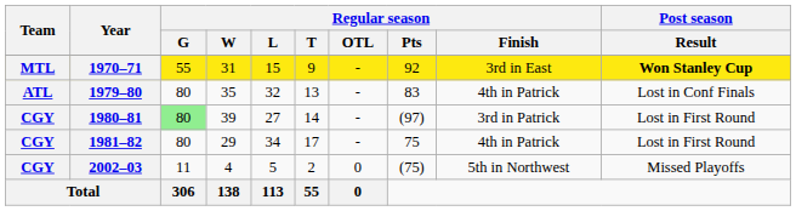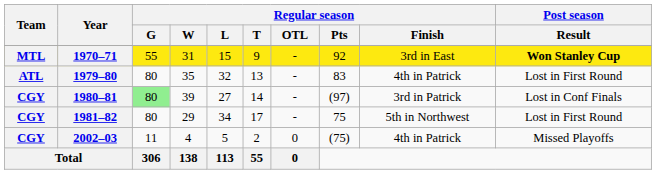1979–80 | column 10: Lost in Conf Finals -> Lost in First Round
1980–81 | column 10: Lost in First Round -> Lost in Conf Finals
1981–82 | Regular season / Finish: 4th in Patrick -> 5th in Northwest
2002–03 | Regular season / Finish: 5th in Northwest -> 4th in Patrick
